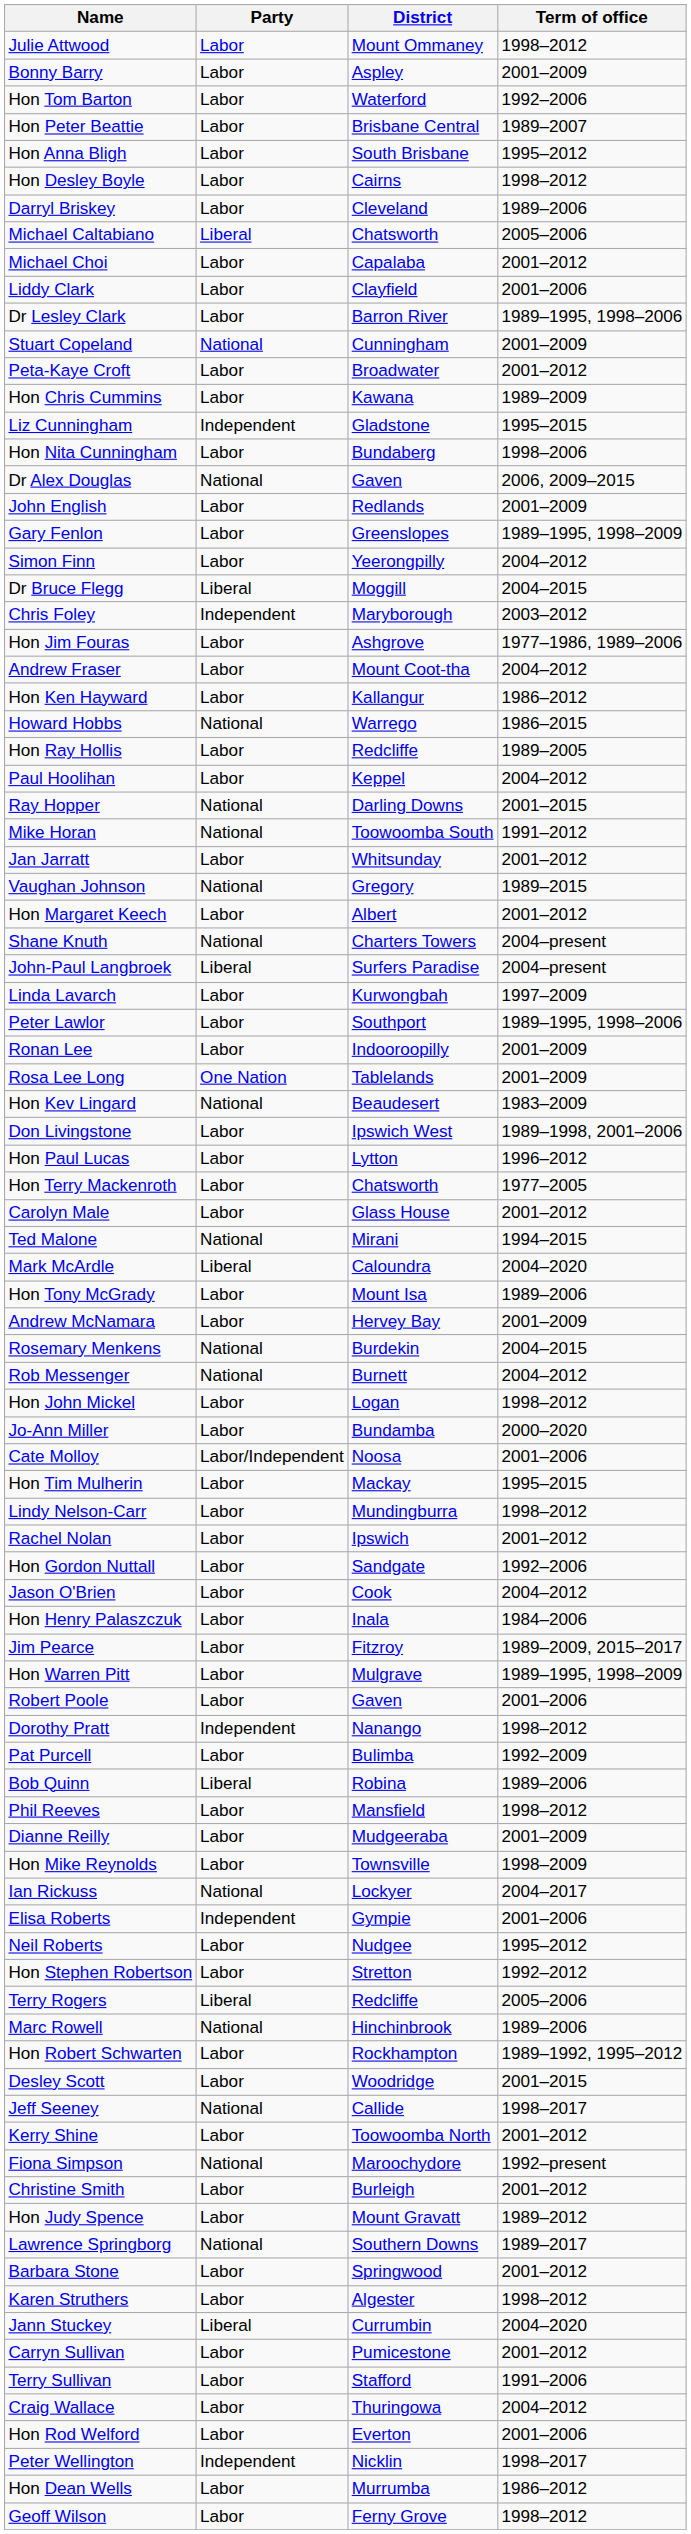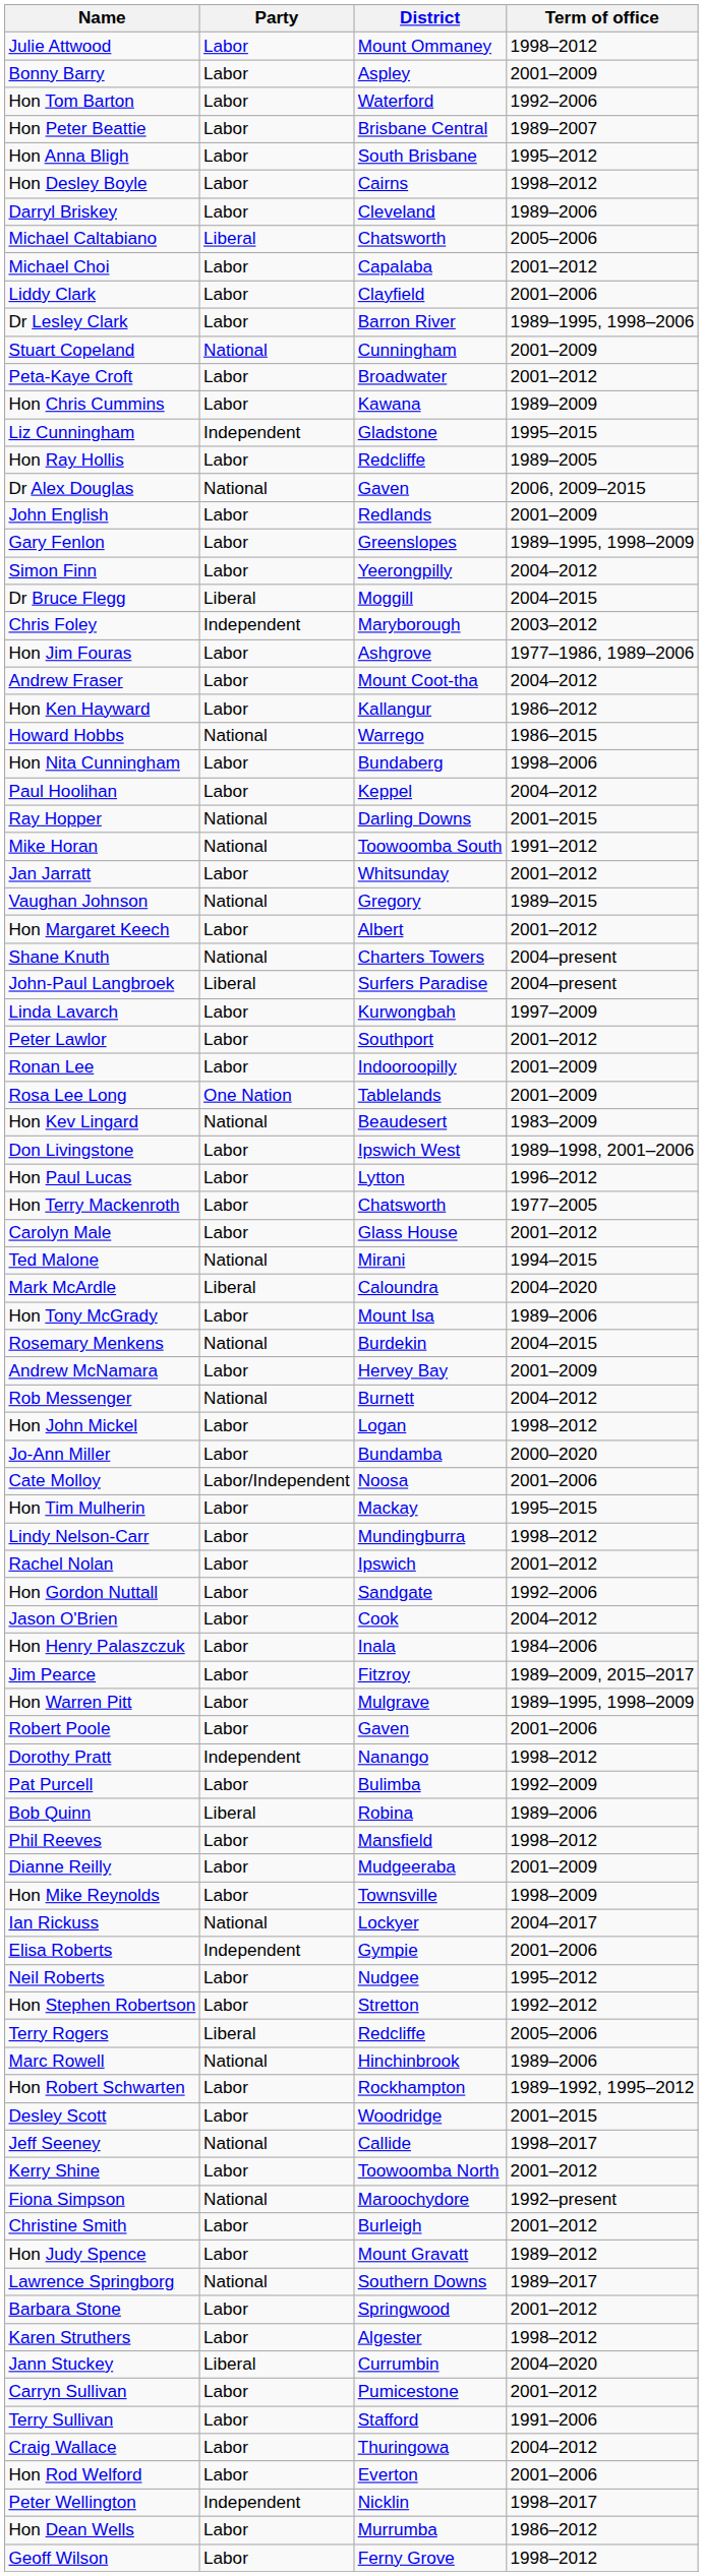rows swapped: Hon Nita Cunningham <-> Hon Ray Hollis
Peter Lawlor | Term of office: 1989–1995, 1998–2006 -> 2001–2012
rows swapped: Andrew McNamara <-> Rosemary Menkens
